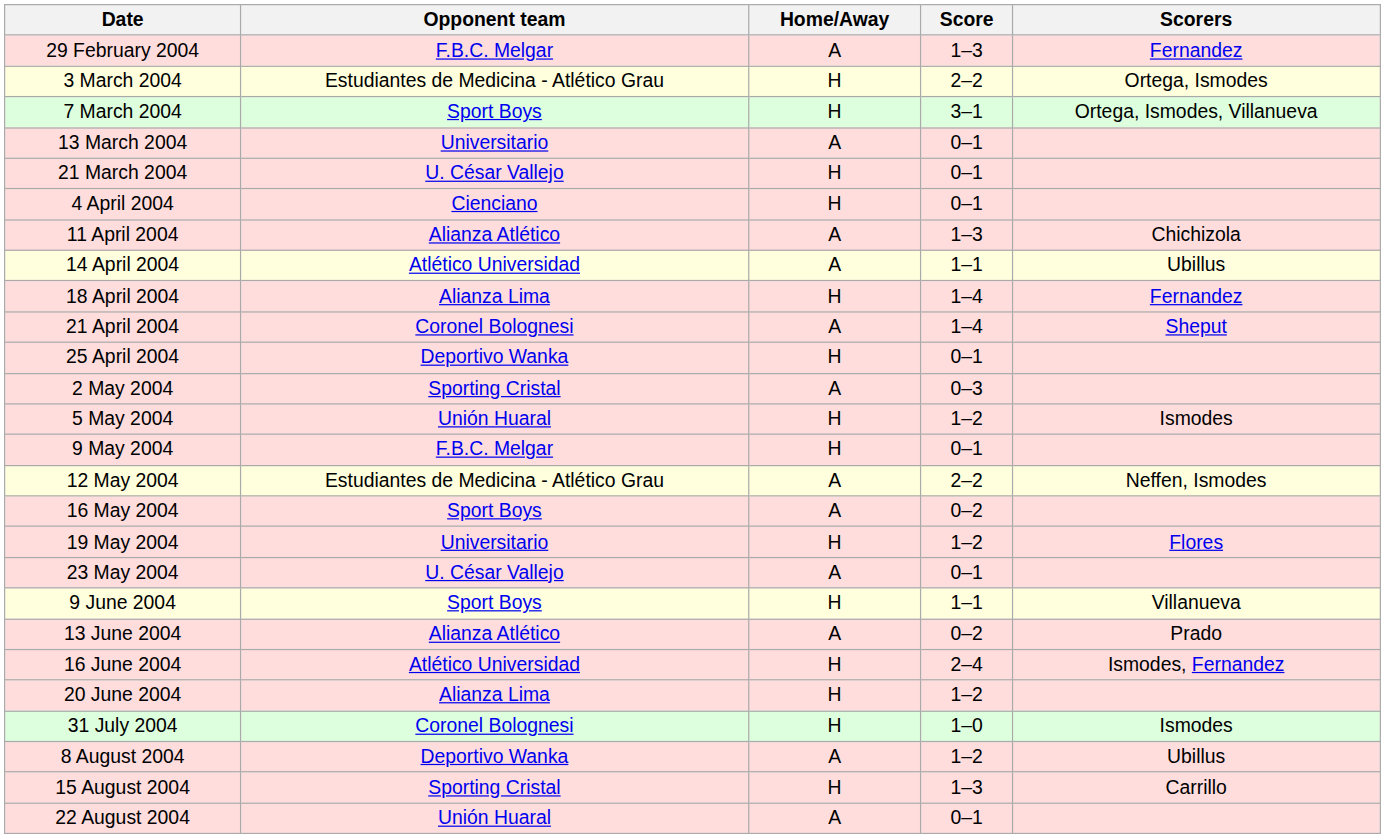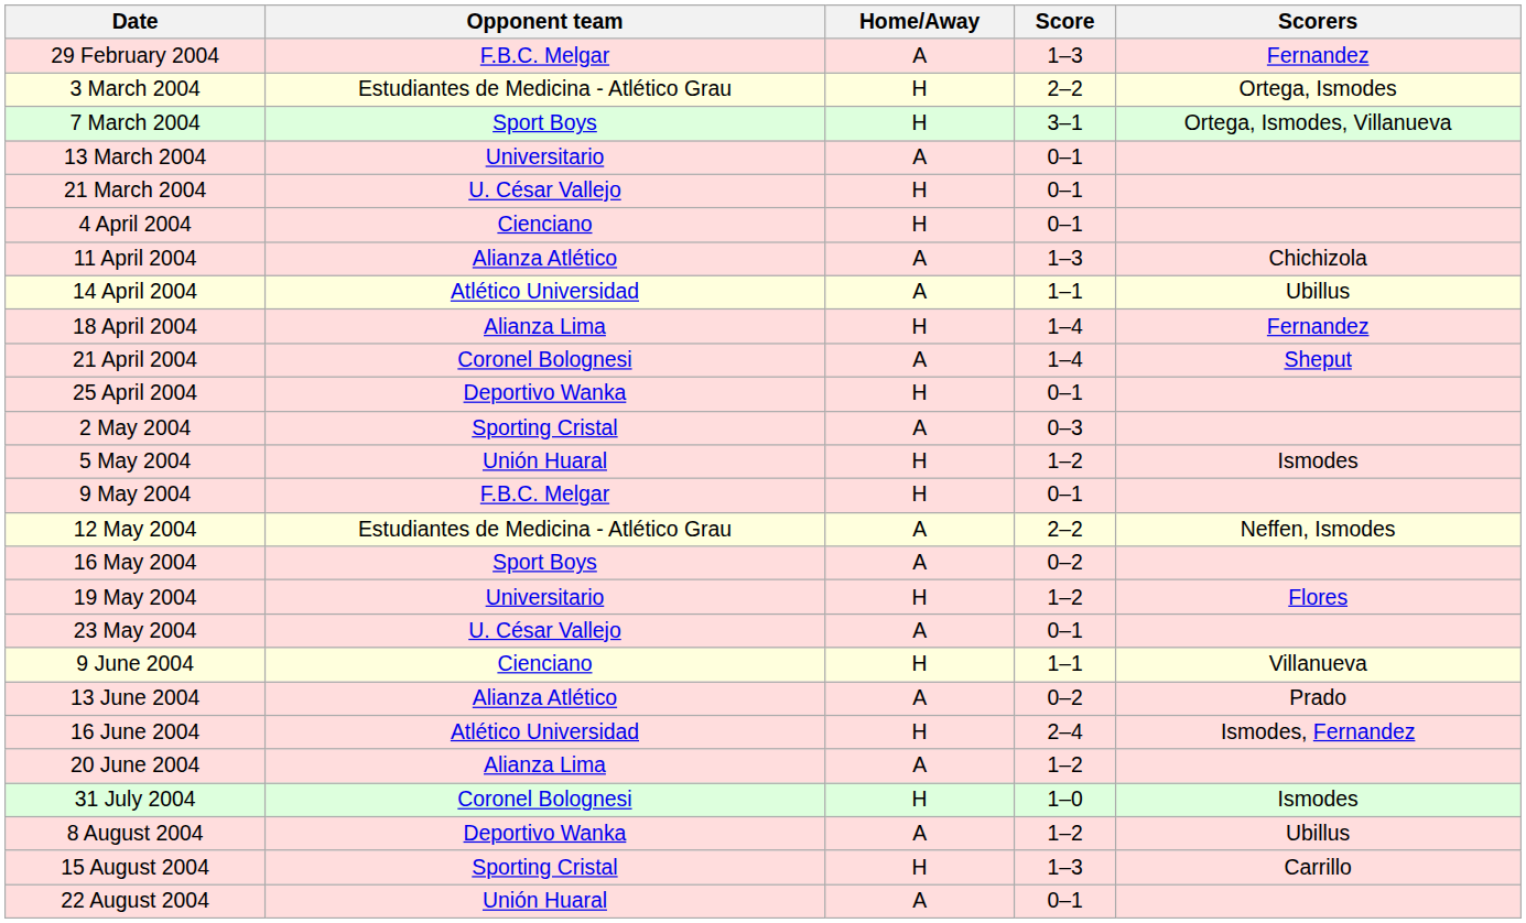9 June 2004 | Opponent team: Sport Boys -> Cienciano
20 June 2004 | Home/Away: H -> A
